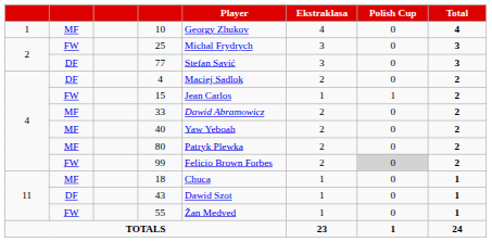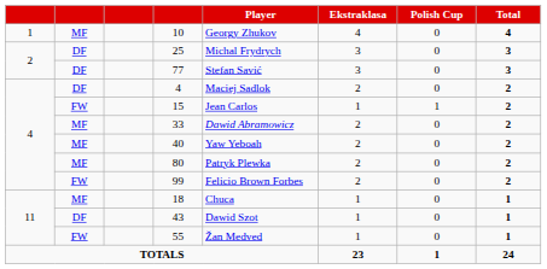25 | column 2: FW -> DF
99 | Polish Cup: lightgrey background -> no background
